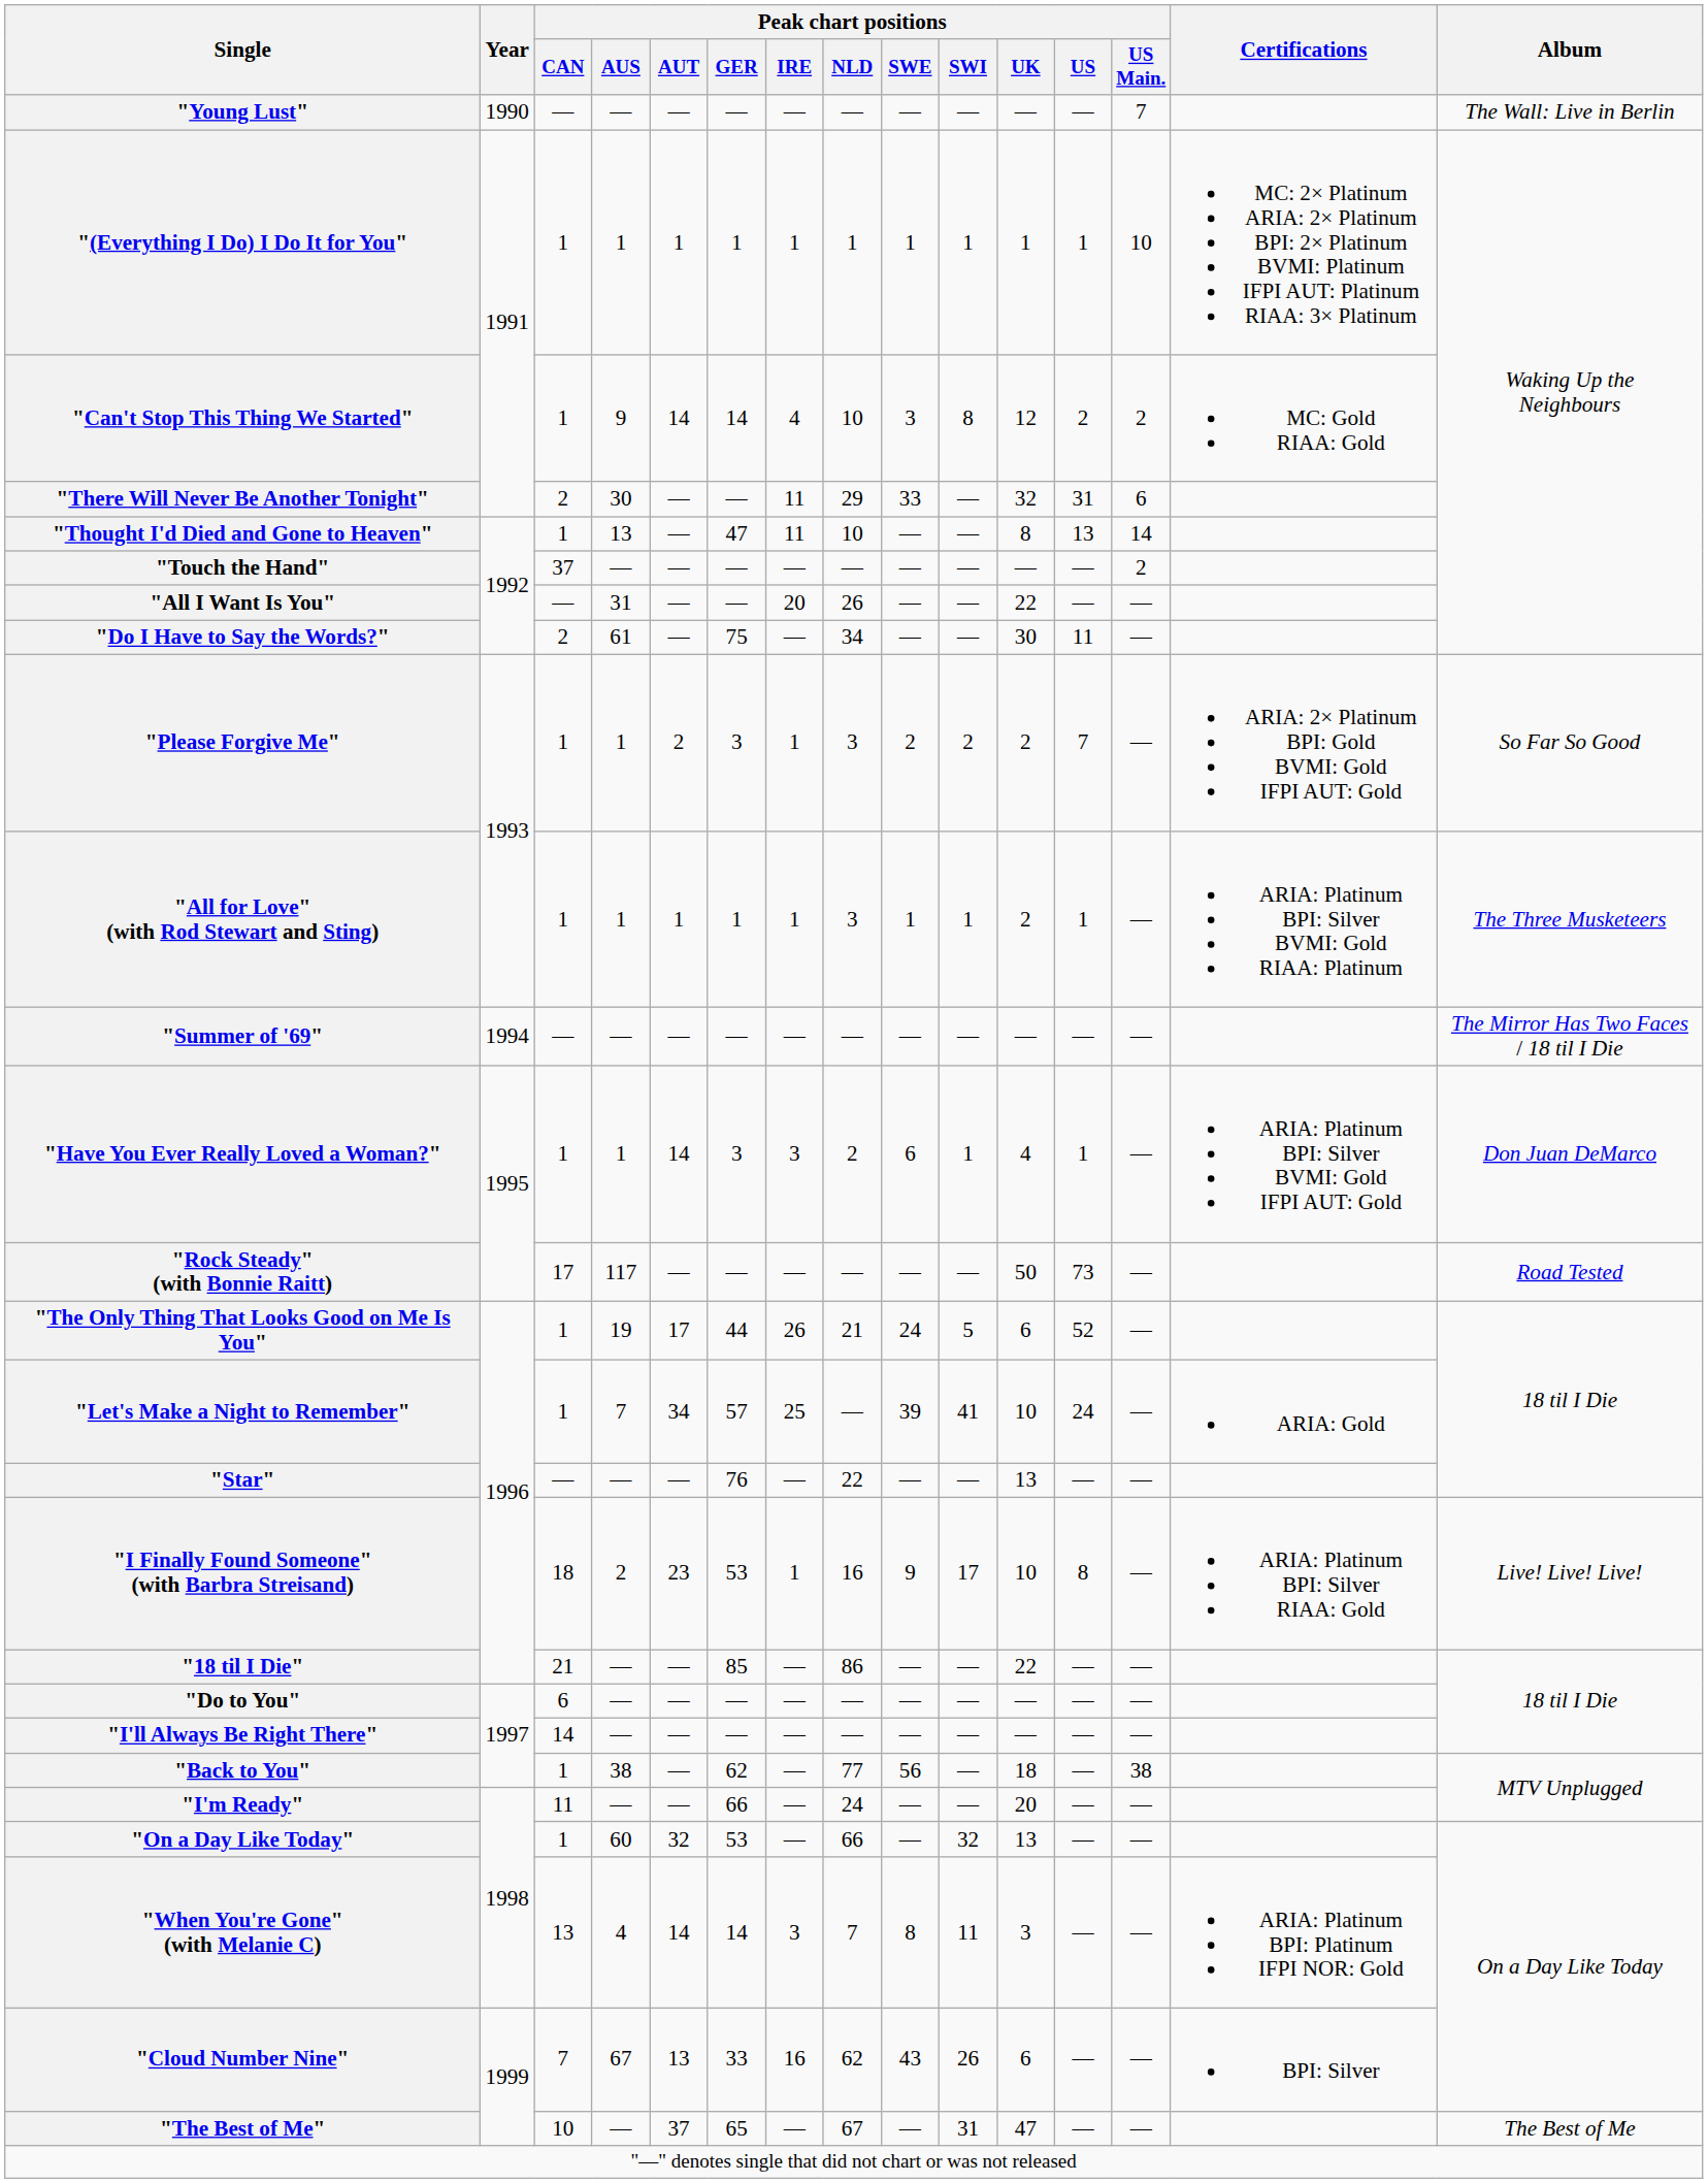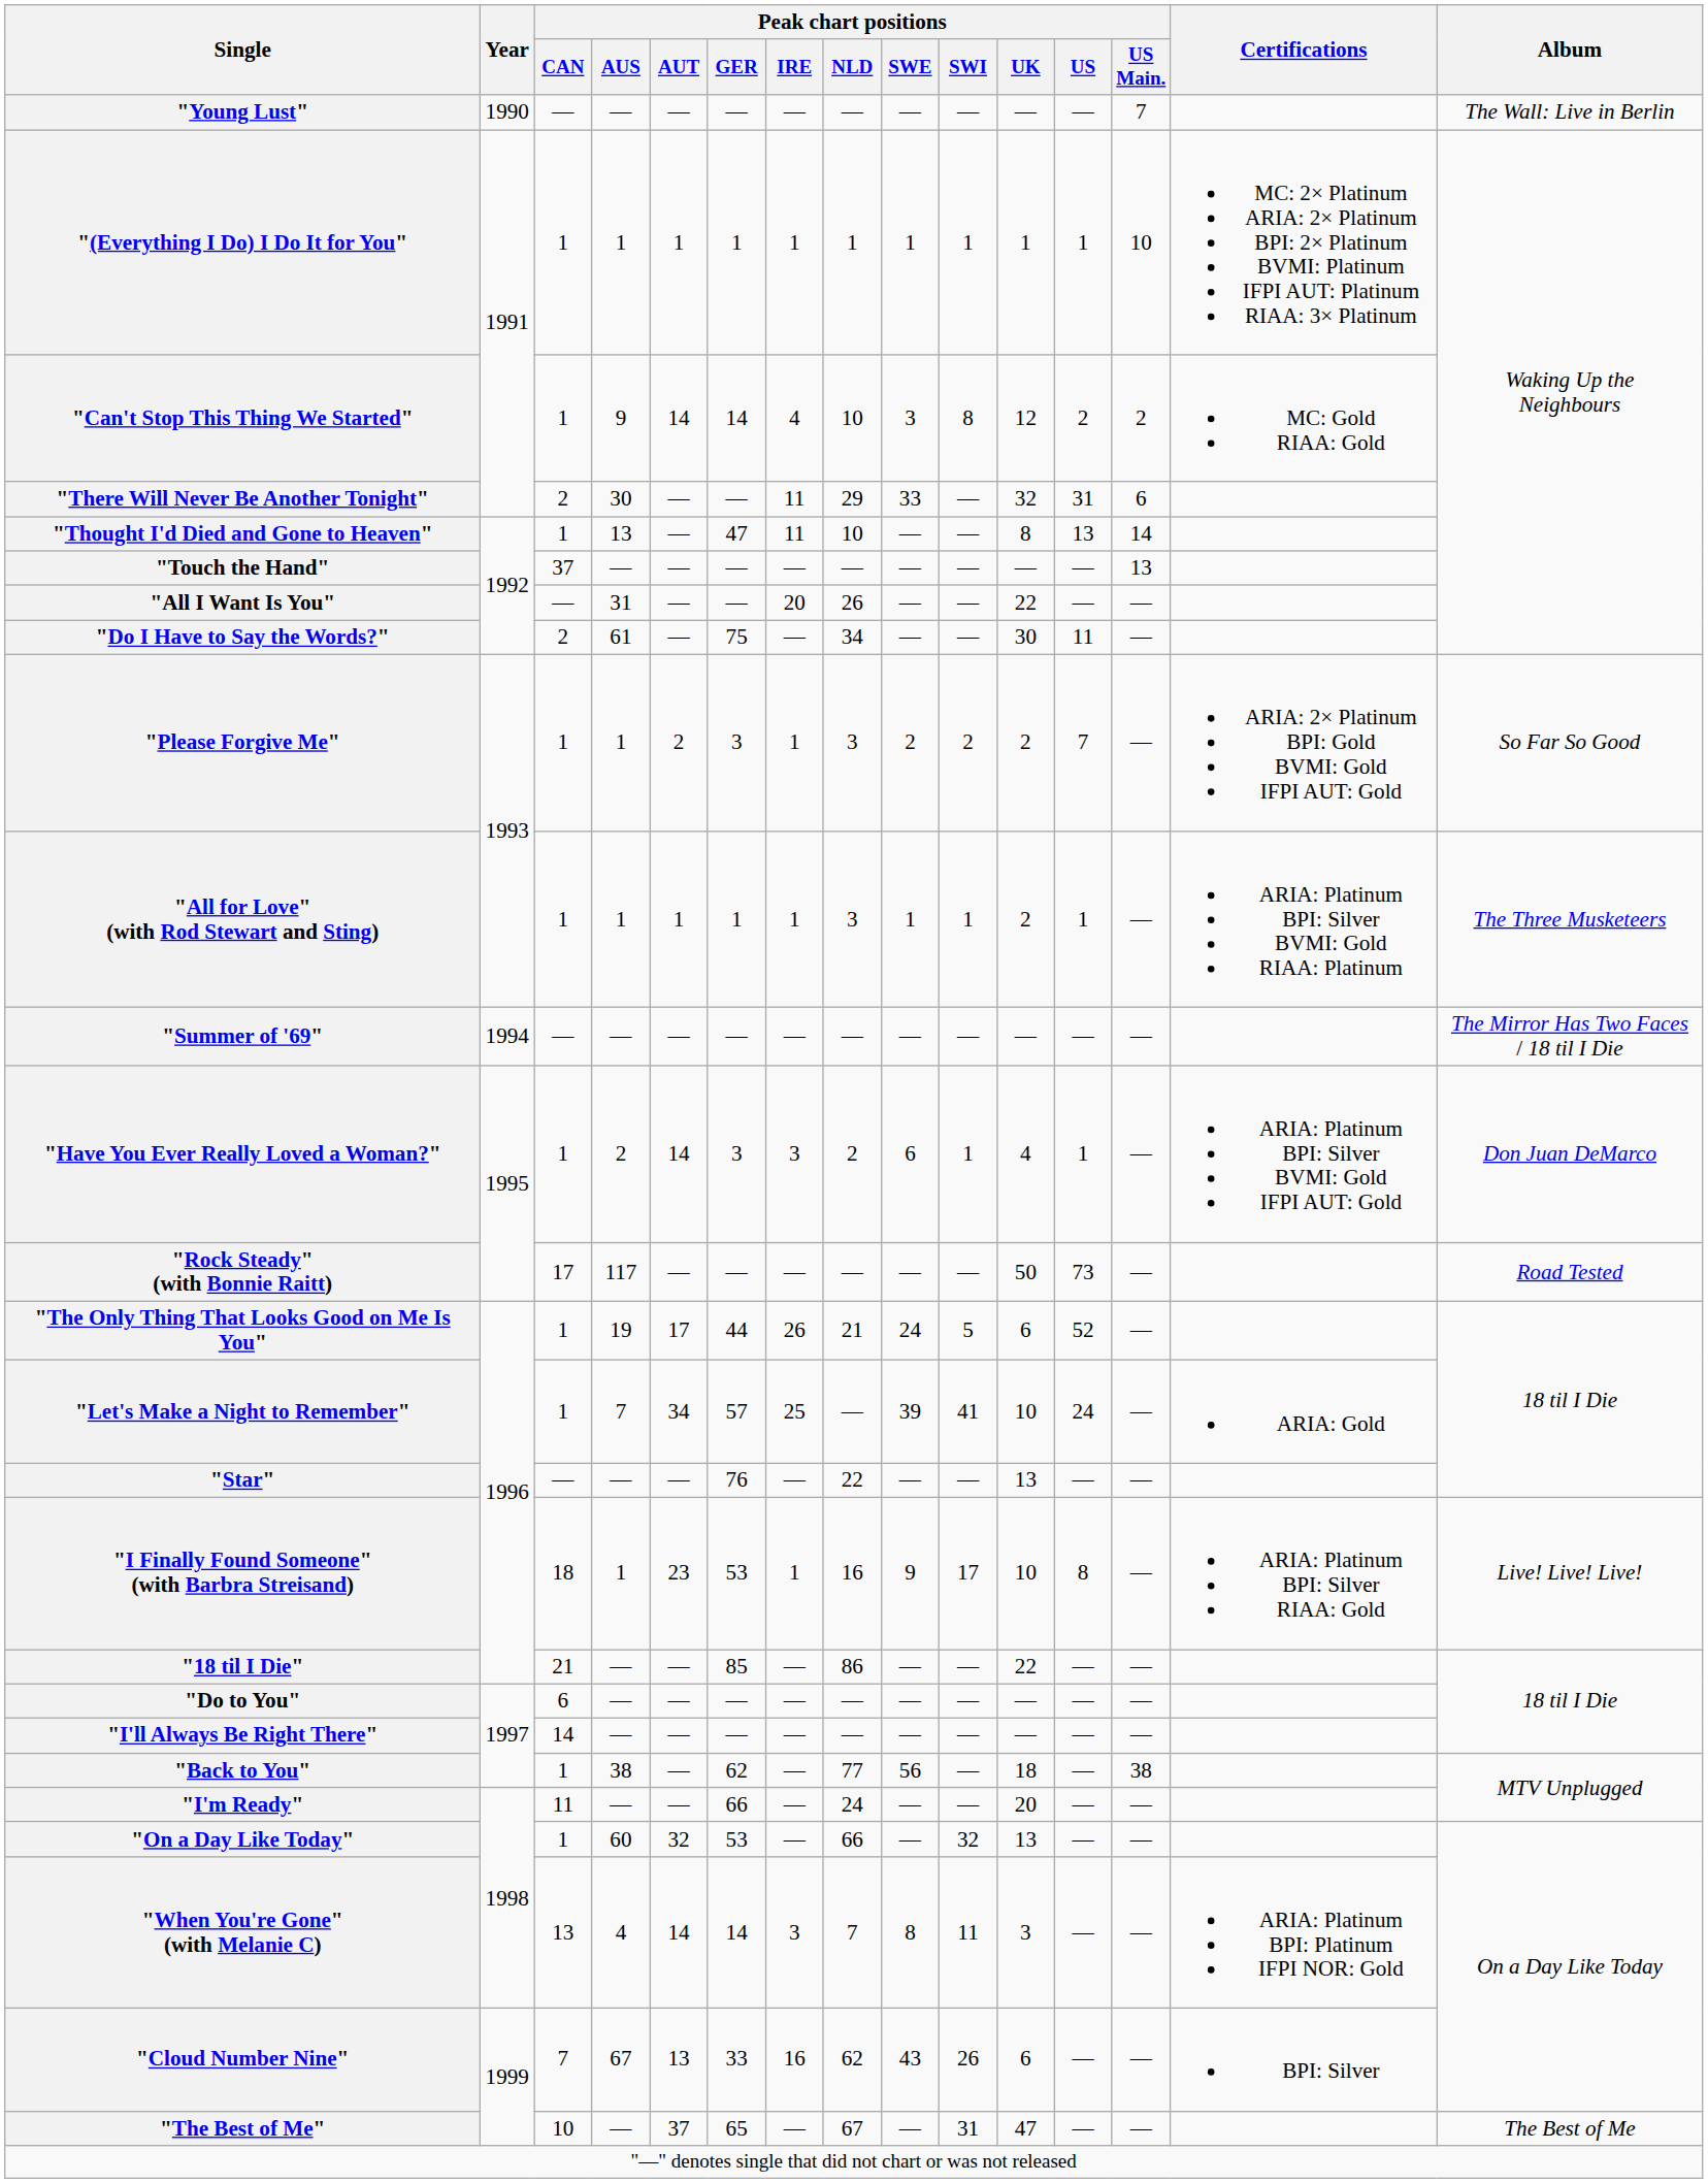"Touch the Hand" | Peak chart positions / US Main.: 2 -> 13
"Have You Ever Really Loved a Woman?" | Peak chart positions / AUS: 1 -> 2
"I Finally Found Someone" (with Barbra Streisand) | Peak chart positions / AUS: 2 -> 1
